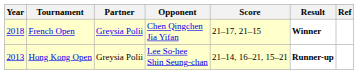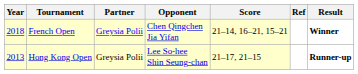columns swapped: Result <-> Ref
French Open | Score: 21–17, 21–15 -> 21–14, 16–21, 15–21
Hong Kong Open | Score: 21–14, 16–21, 15–21 -> 21–17, 21–15
